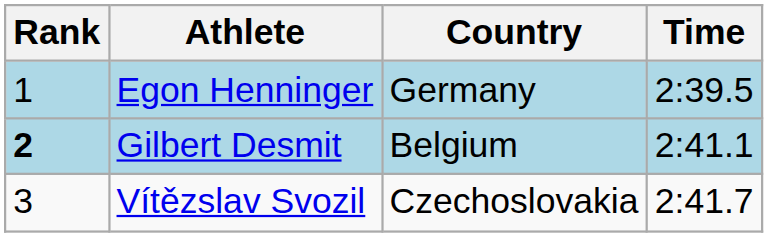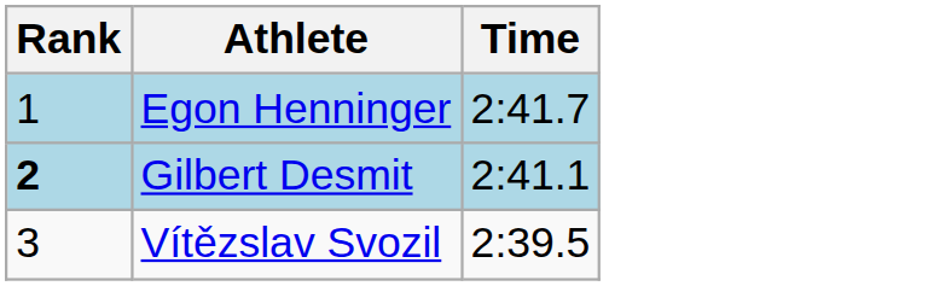- column: Country | Germany | Belgium | Czechoslovakia
Egon Henninger | Time: 2:39.5 -> 2:41.7
Vítězslav Svozil | Time: 2:41.7 -> 2:39.5
